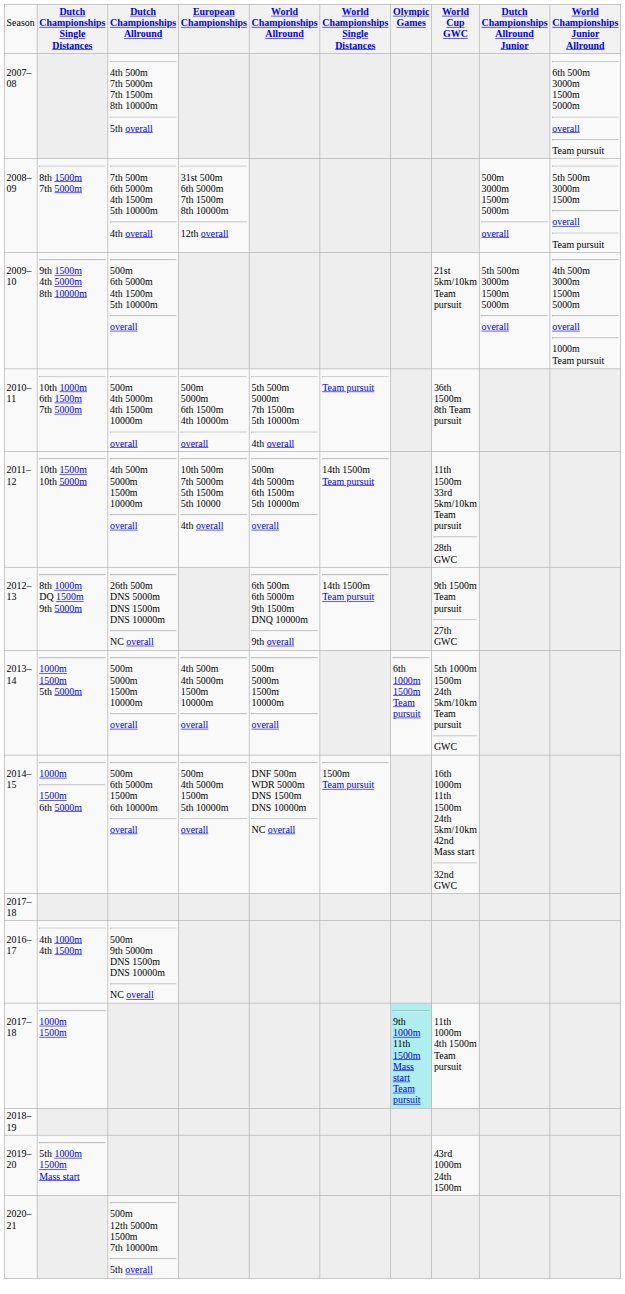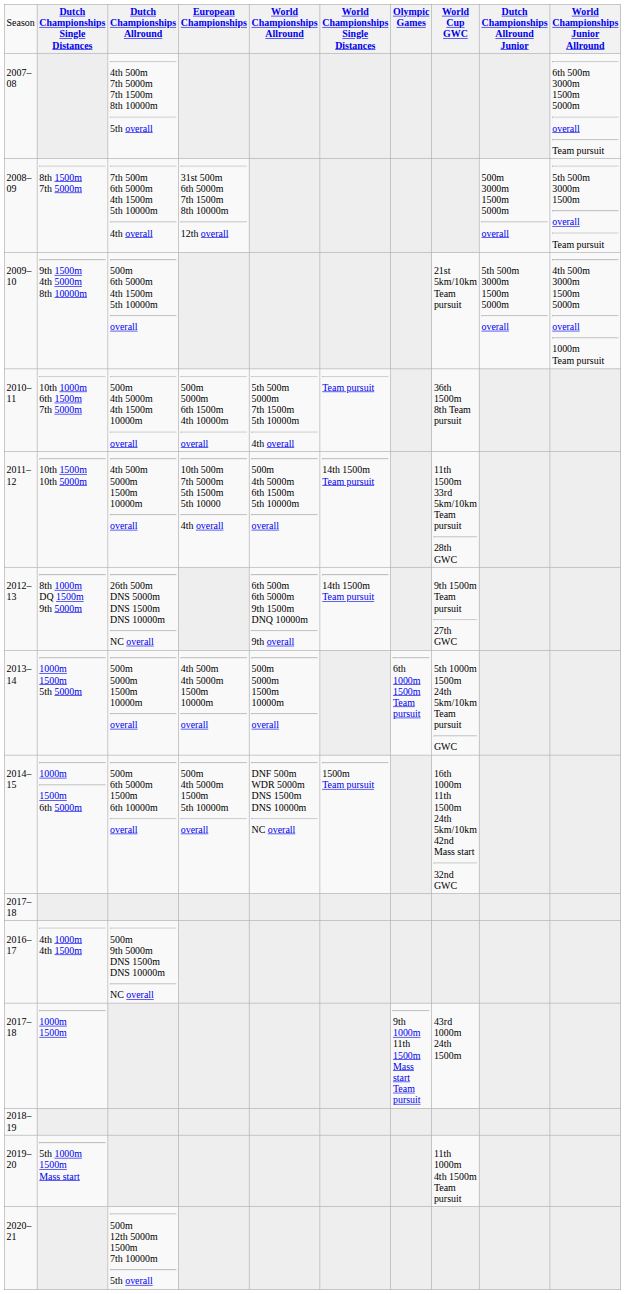2017–18 / 1000m 1500m | column 7: paleturquoise background -> no background
2017–18 / 1000m 1500m | column 8: 11th 1000m 4th 1500m Team pursuit -> 43rd 1000m 24th 1500m
2019–20 | column 8: 43rd 1000m 24th 1500m -> 11th 1000m 4th 1500m Team pursuit
